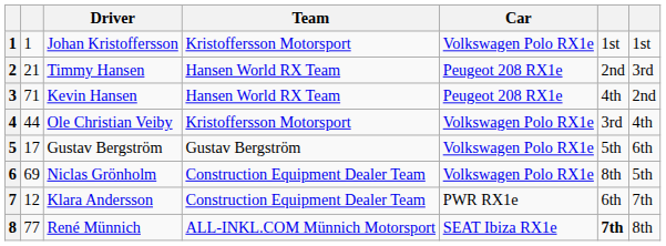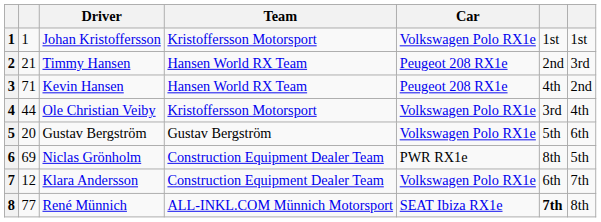5 | column 2: 17 -> 20
6 | Car: Volkswagen Polo RX1e -> PWR RX1e
7 | Car: PWR RX1e -> Volkswagen Polo RX1e
